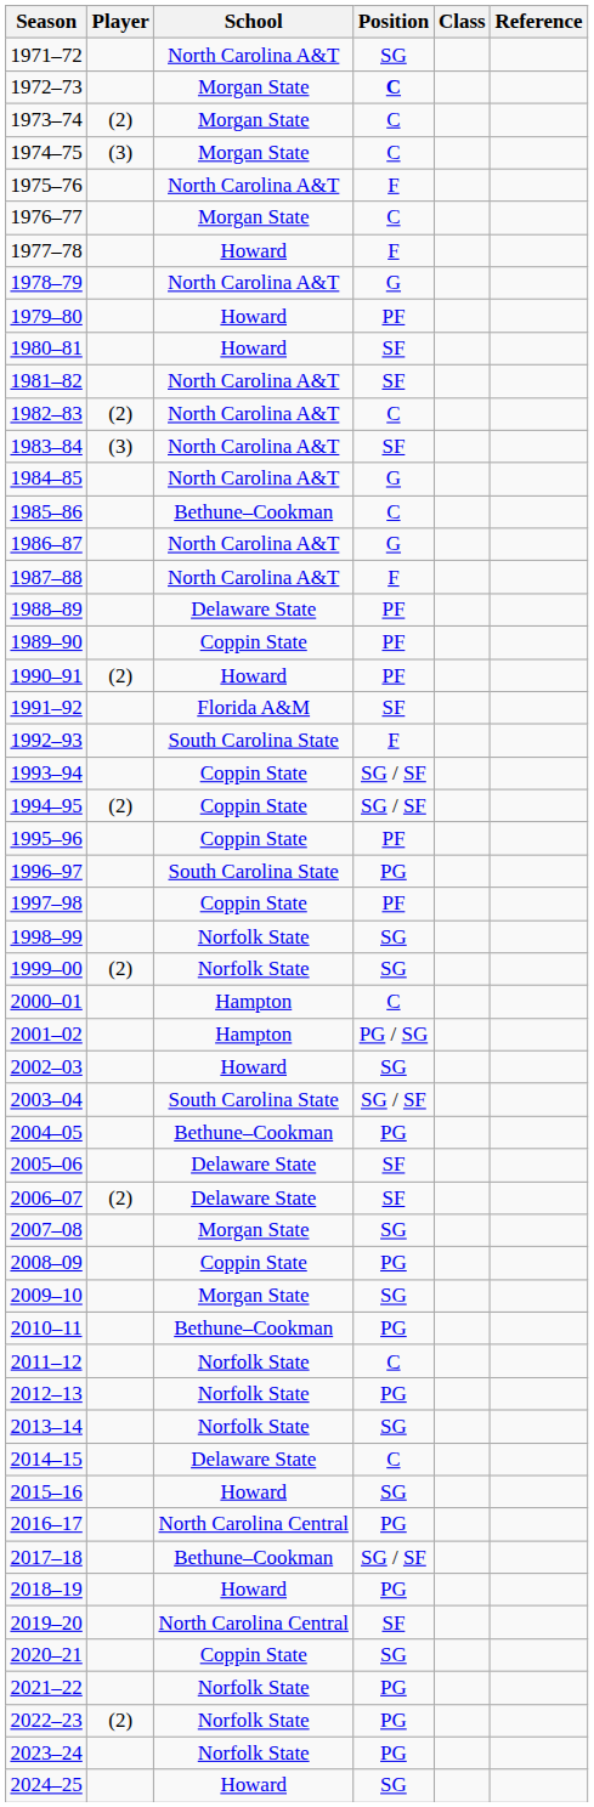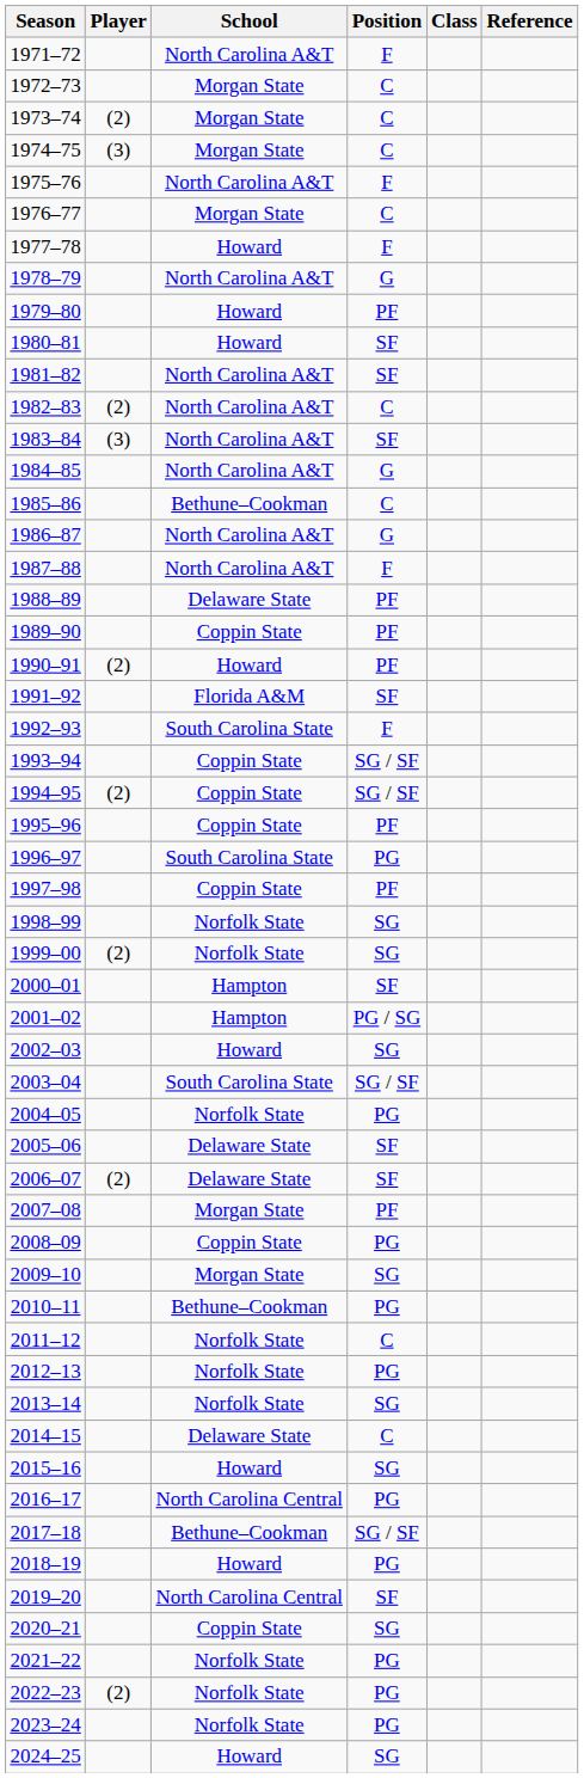1971–72 | Position: SG -> F
1972–73 | Position: bold -> normal
2000–01 | Position: C -> SF
2004–05 | School: Bethune–Cookman -> Norfolk State
2007–08 | Position: SG -> PF
